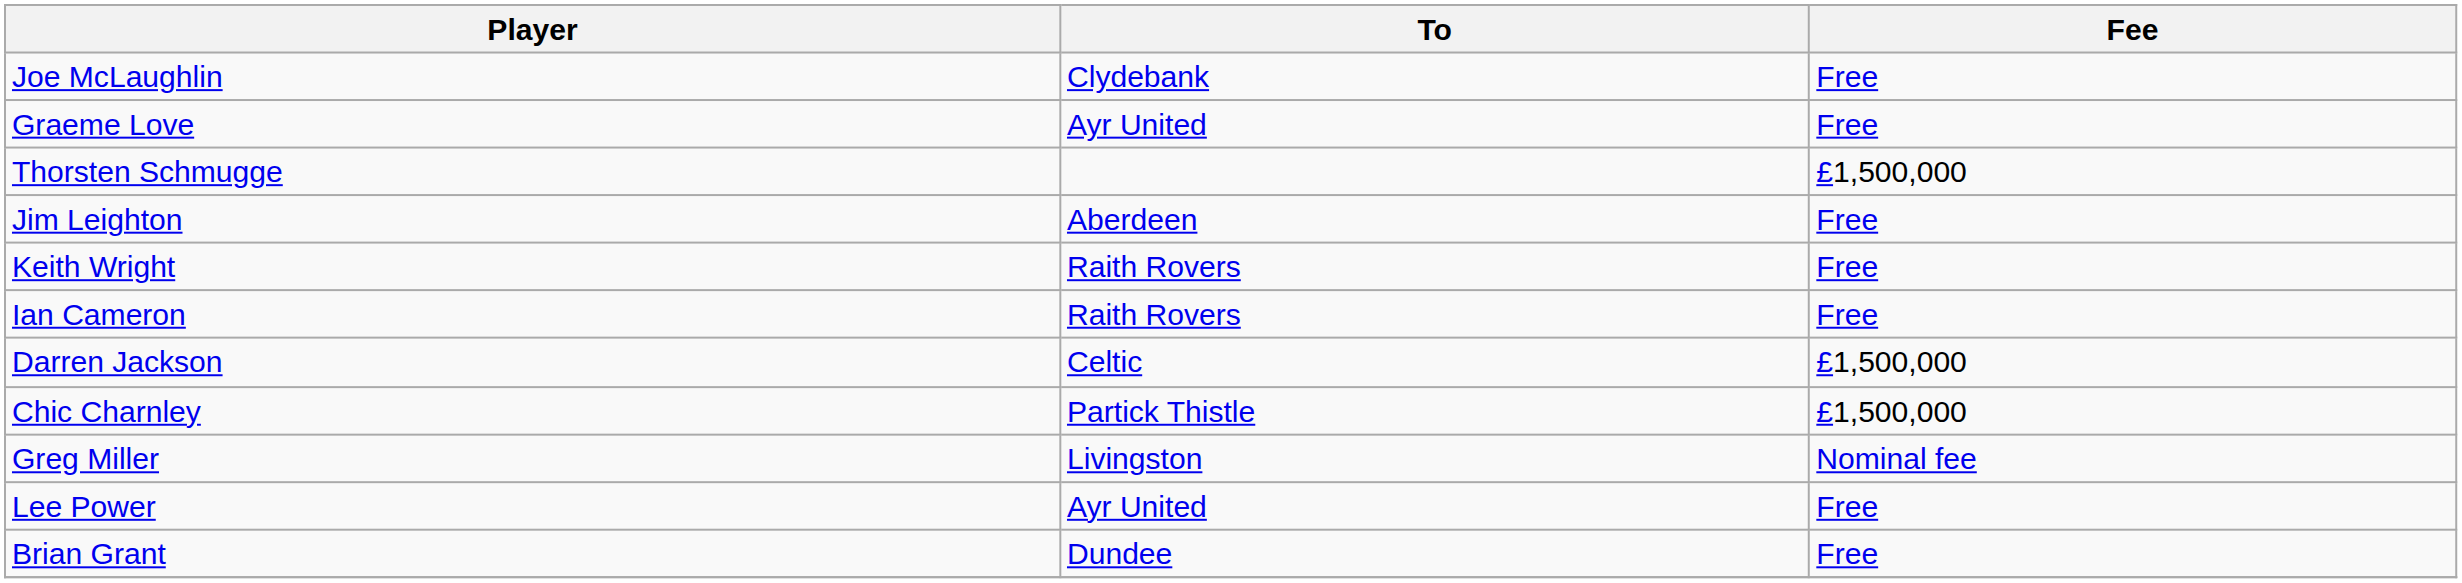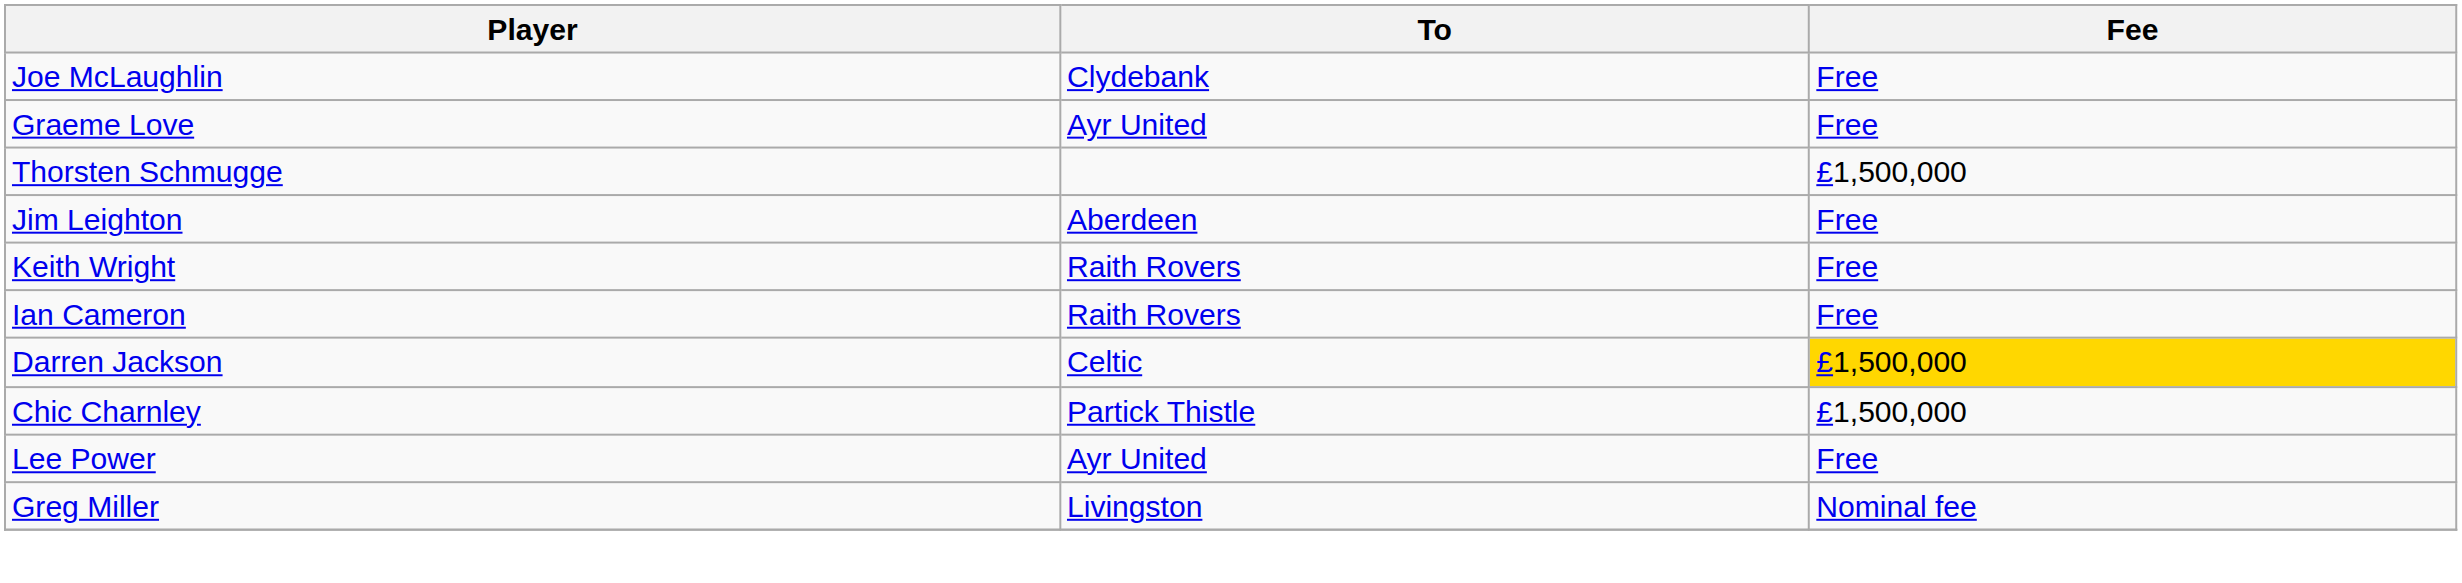Darren Jackson | Fee: no background -> gold background
rows swapped: Greg Miller <-> Lee Power
- row: Brian Grant | Dundee | Free
